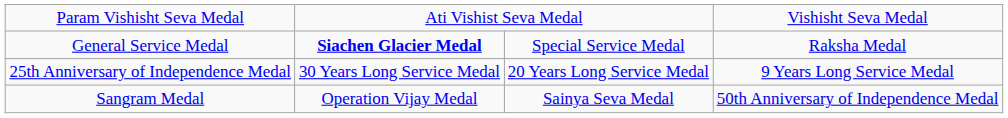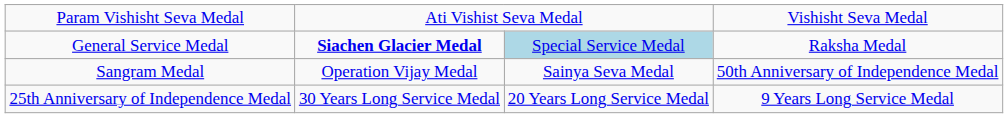General Service Medal | column 3: no background -> lightblue background
rows swapped: Sangram Medal <-> 25th Anniversary of Independence Medal
